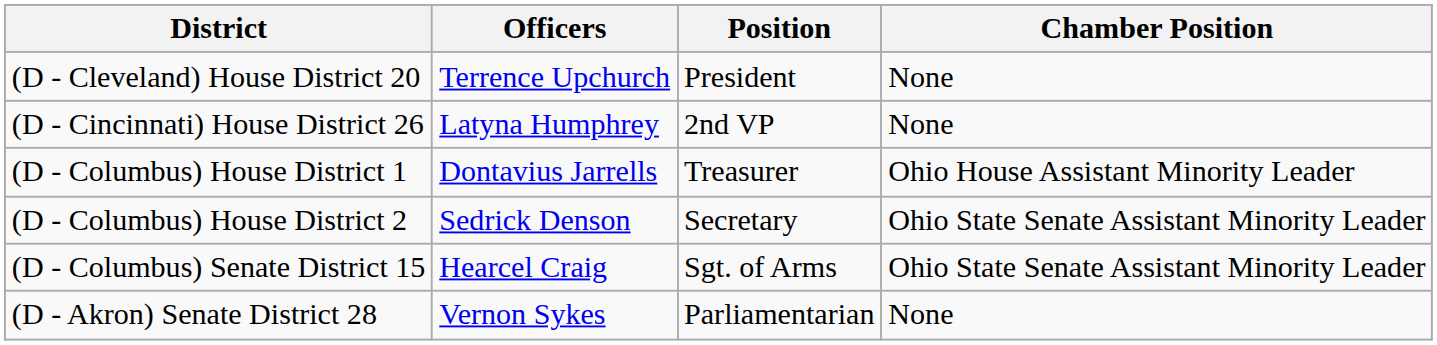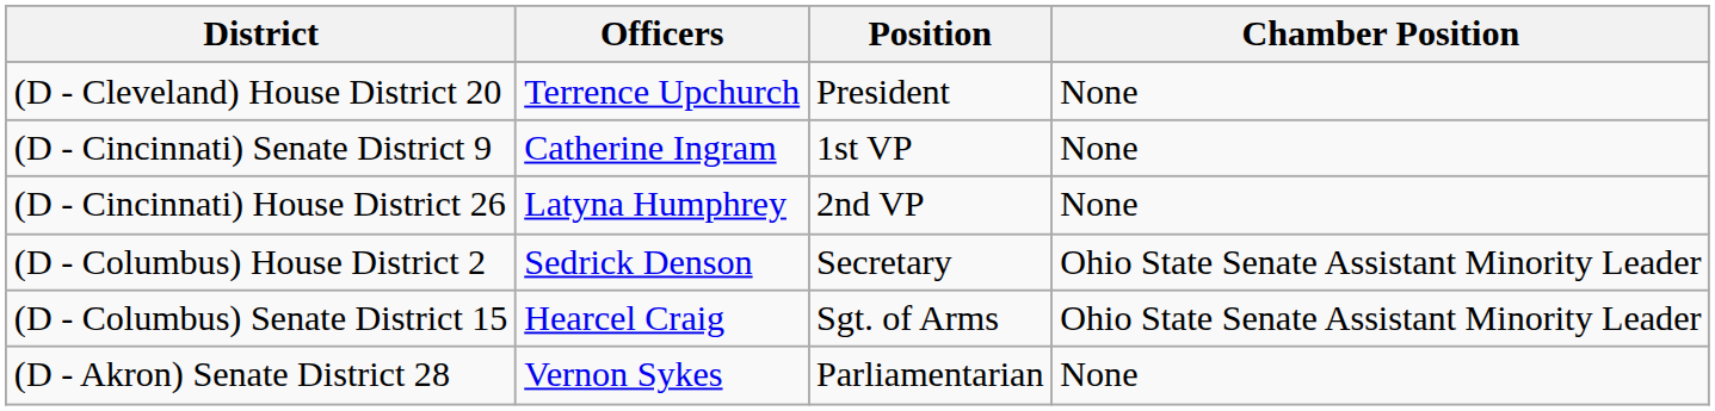+ row: (D - Cincinnati) Senate District 9 | Catherine Ingram | 1st VP | None
- row: (D - Columbus) House District 1 | Dontavius Jarrells | Treasurer | Ohio House Assistant Minority Leader
